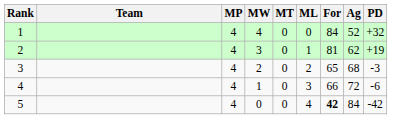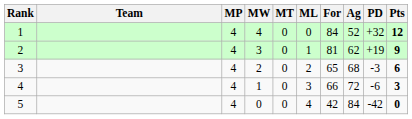+ column: Pts | 12 | 9 | 6 | 3 | 0
5 | For: bold -> normal
